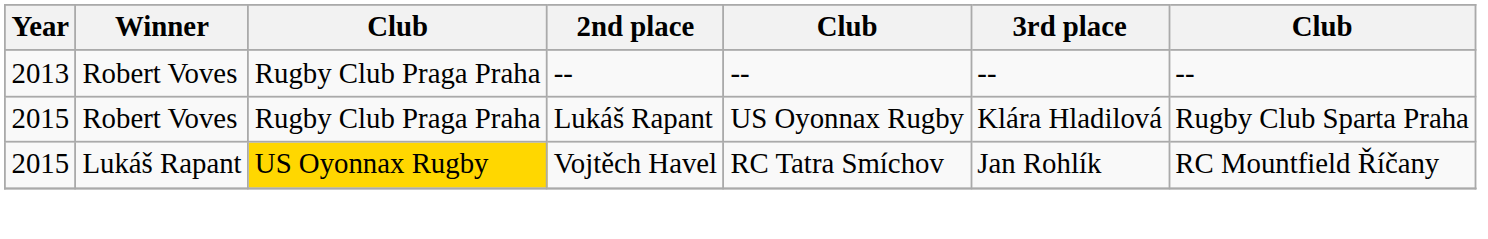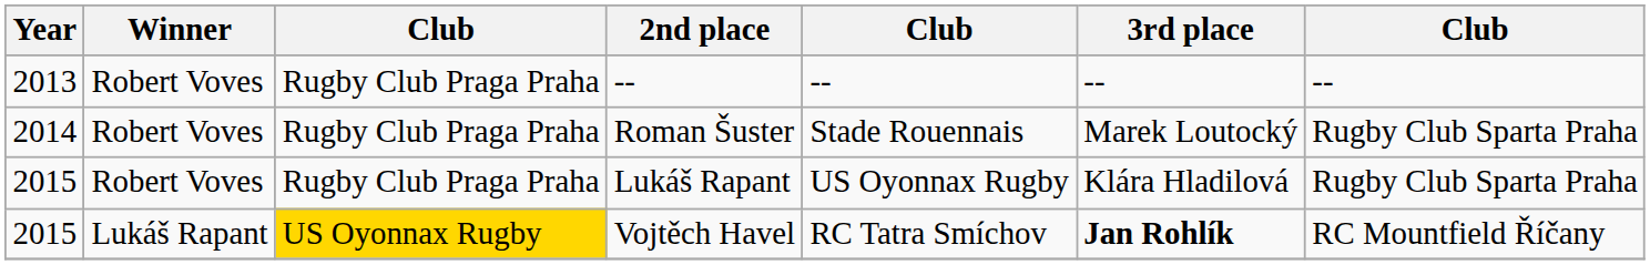+ row: 2014 | Robert Voves | Rugby Club Praga Praha | Roman Šuster | Stade Rouennais | Marek Loutocký | Rugby Club Sparta Praha
Vojtěch Havel | 3rd place: normal -> bold
